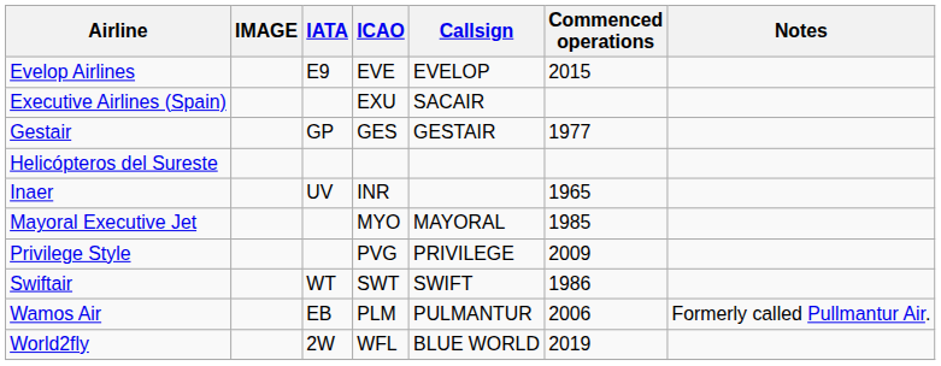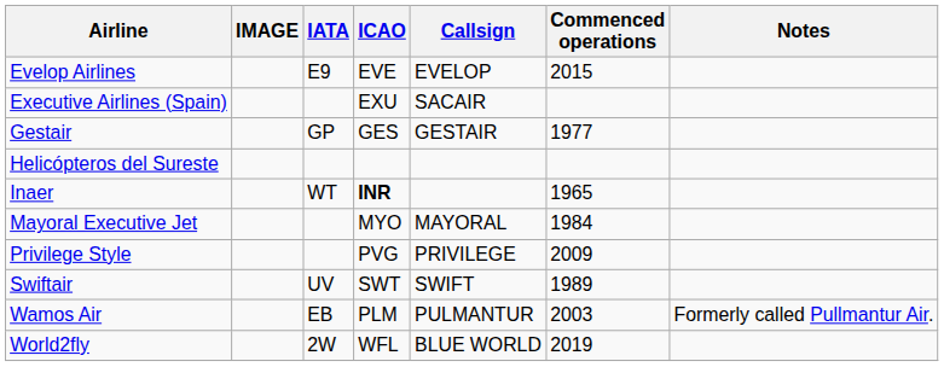Inaer | IATA: UV -> WT
Inaer | ICAO: normal -> bold
Mayoral Executive Jet | Commenced operations: 1985 -> 1984
Swiftair | IATA: WT -> UV
Swiftair | Commenced operations: 1986 -> 1989
Wamos Air | Commenced operations: 2006 -> 2003
